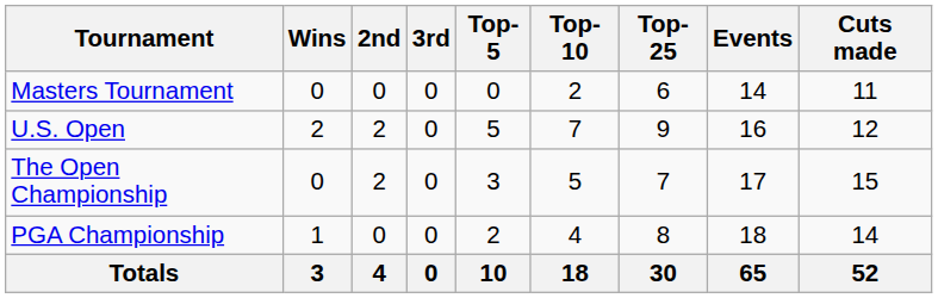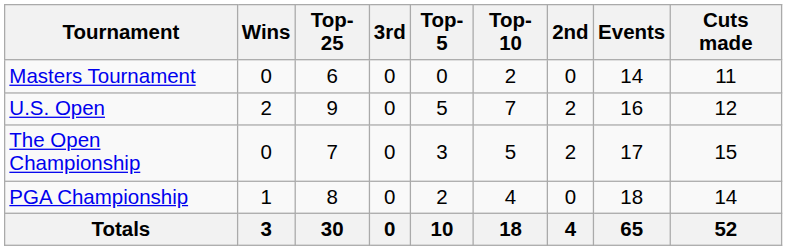columns swapped: 2nd <-> Top-25
